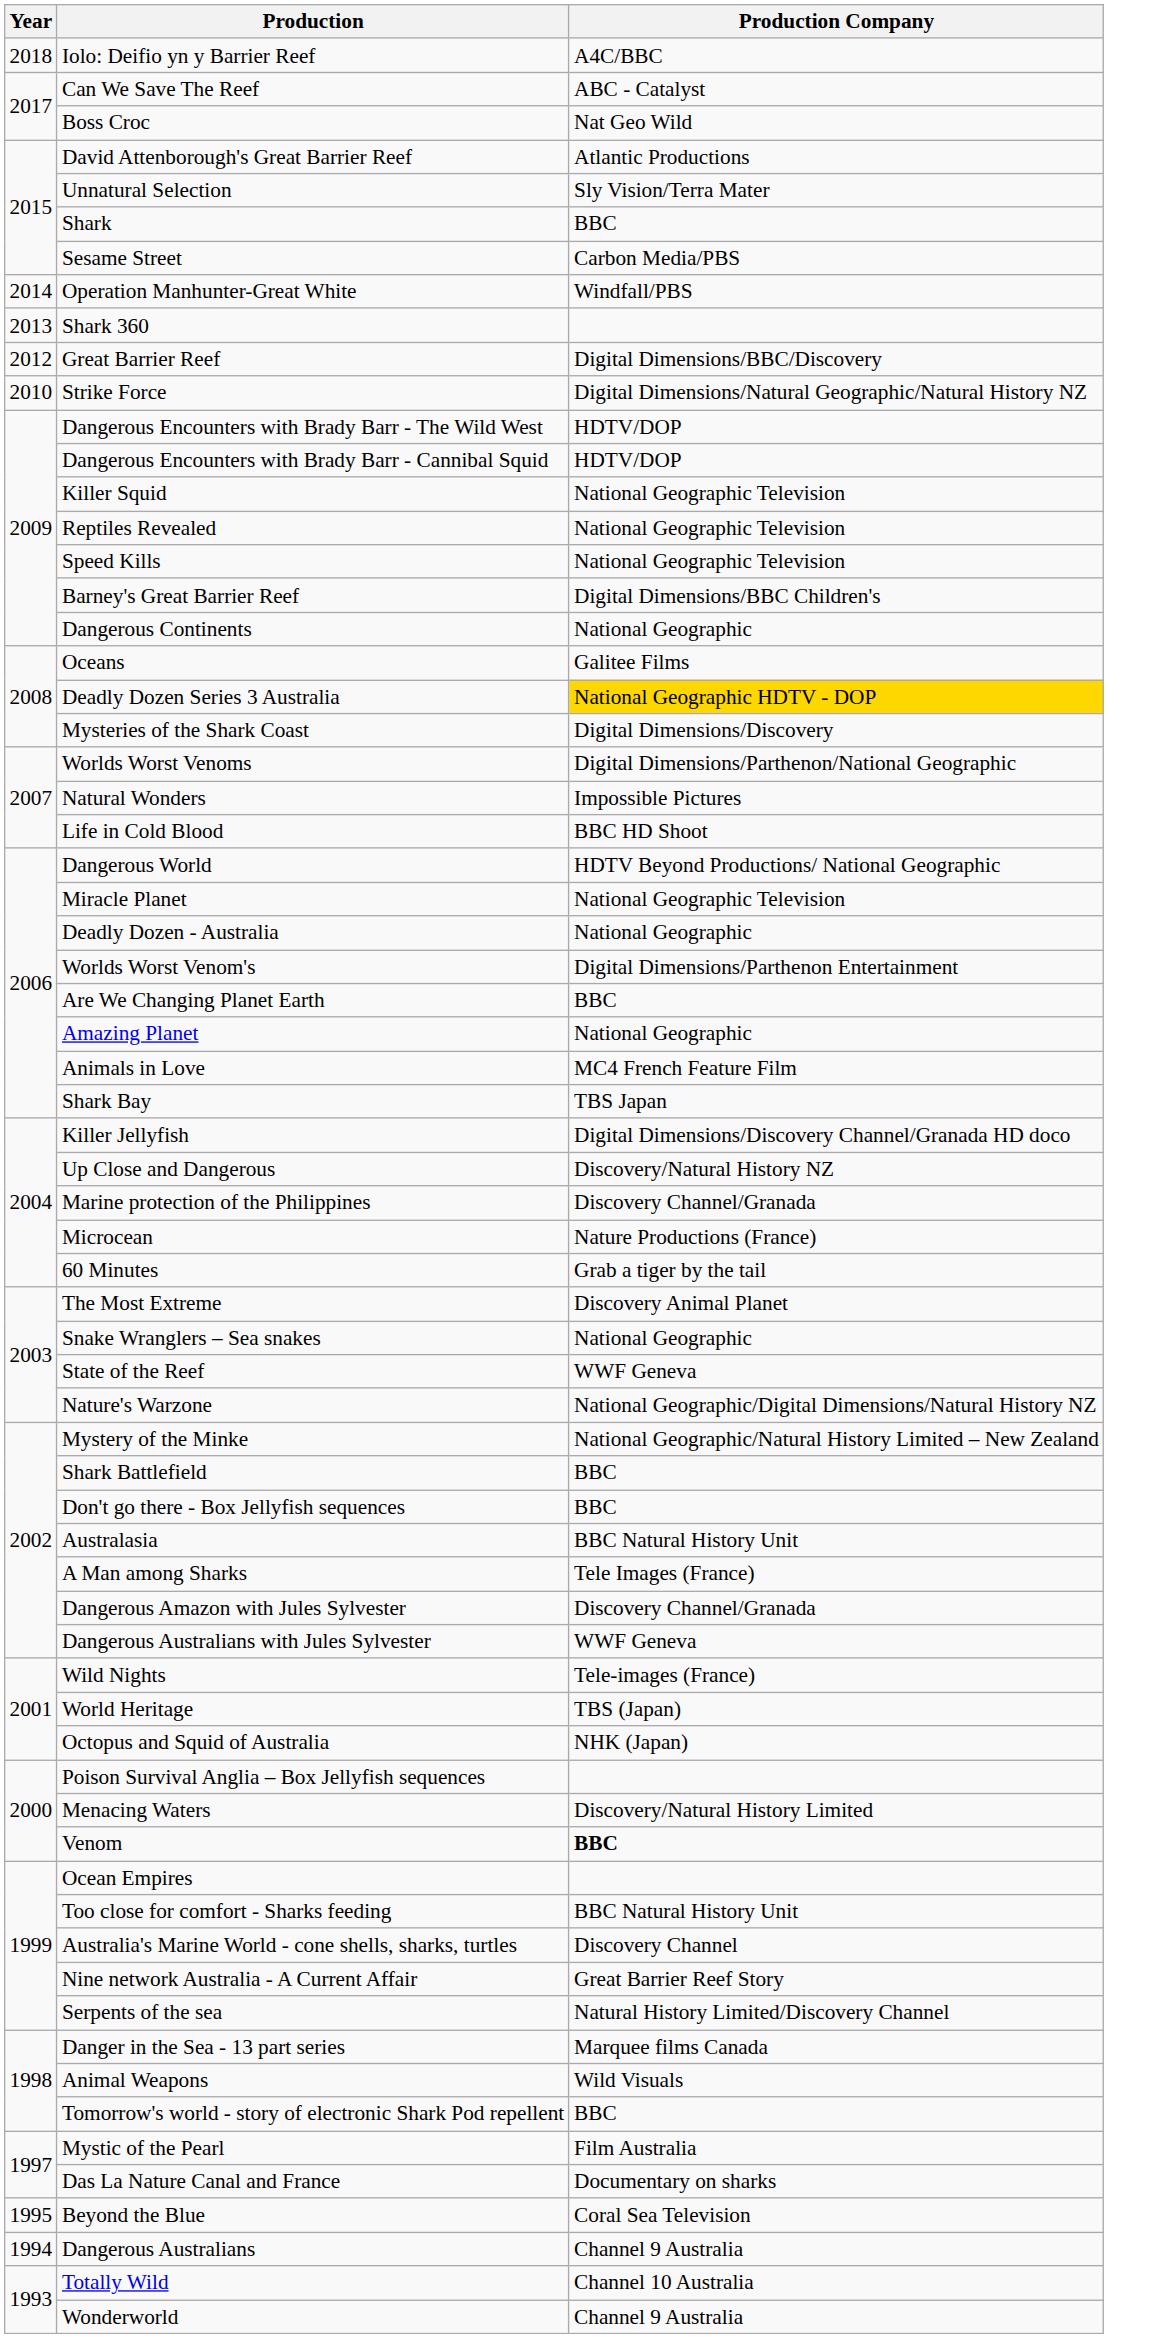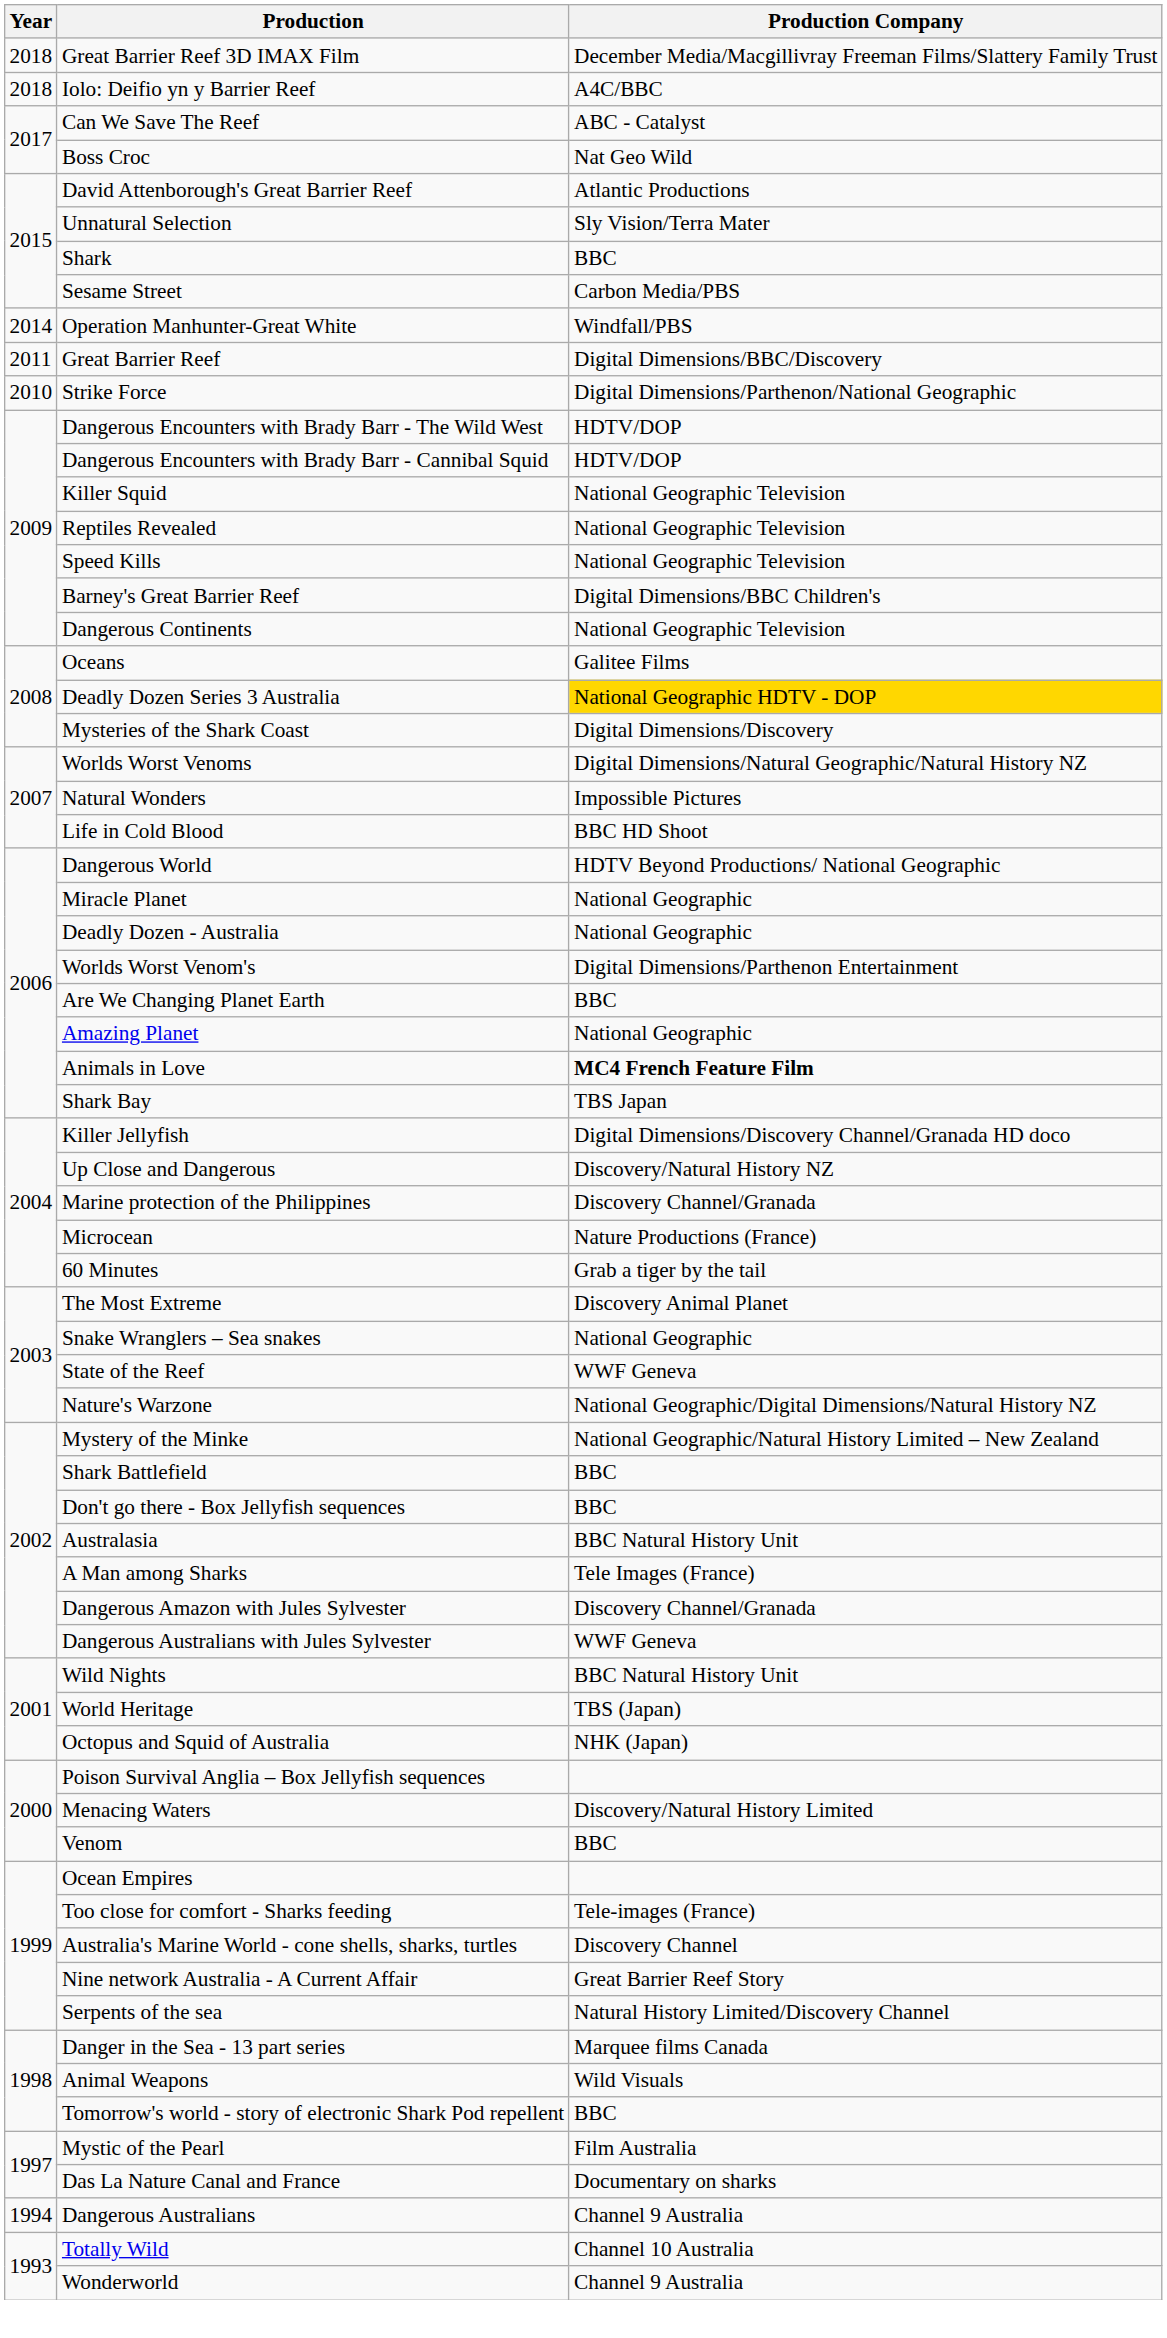+ row: 2018 | Great Barrier Reef 3D IMAX Film | December Media/Macgillivray Freeman Films/Slattery Family Trust
- row: 2013 | Shark 360
Great Barrier Reef | Year: 2012 -> 2011
Strike Force | Production Company: Digital Dimensions/Natural Geographic/Natural History NZ -> Digital Dimensions/Parthenon/National Geographic
Dangerous Continents | Production Company: National Geographic -> National Geographic Television
Worlds Worst Venoms | Production Company: Digital Dimensions/Parthenon/National Geographic -> Digital Dimensions/Natural Geographic/Natural History NZ
Miracle Planet | Production Company: National Geographic Television -> National Geographic
Animals in Love | Production Company: normal -> bold
Wild Nights | Production Company: Tele-images (France) -> BBC Natural History Unit
Venom | Production Company: bold -> normal
Too close for comfort - Sharks feeding | Production Company: BBC Natural History Unit -> Tele-images (France)
- row: 1995 | Beyond the Blue | Coral Sea Television
